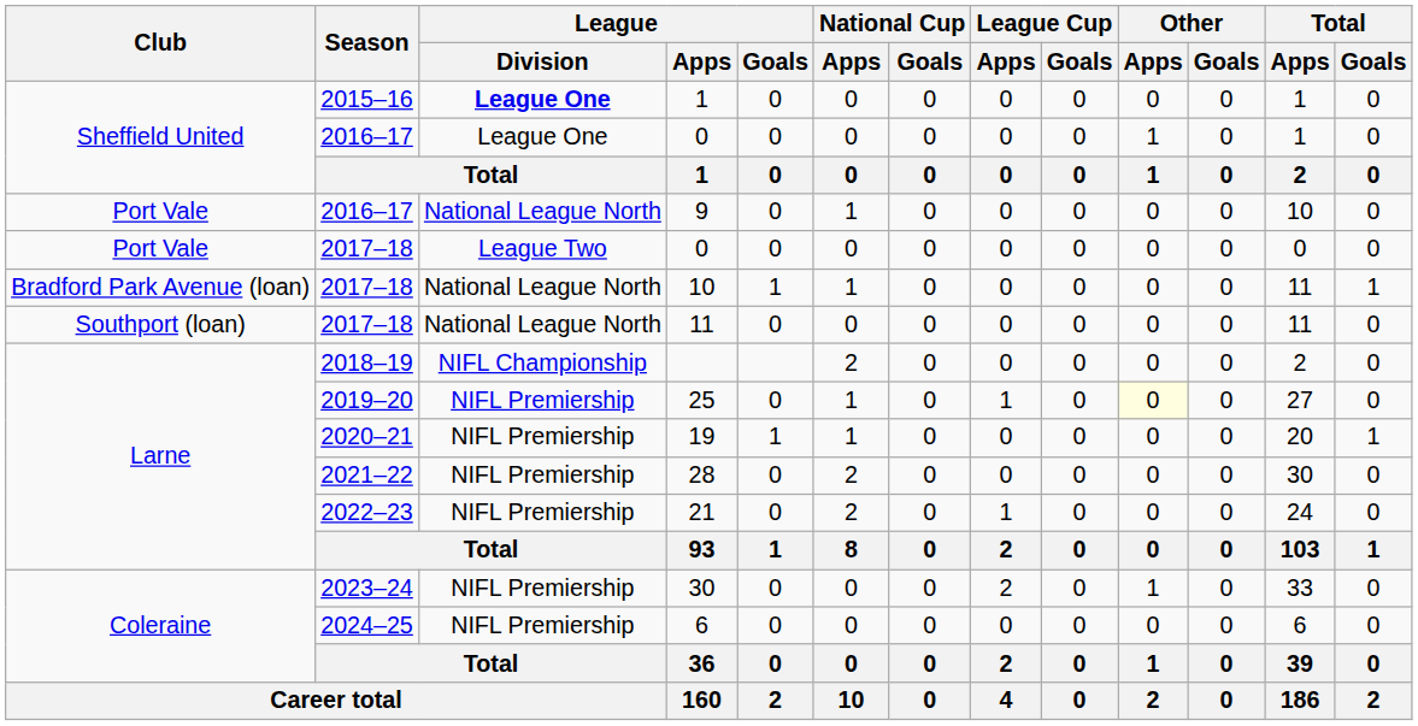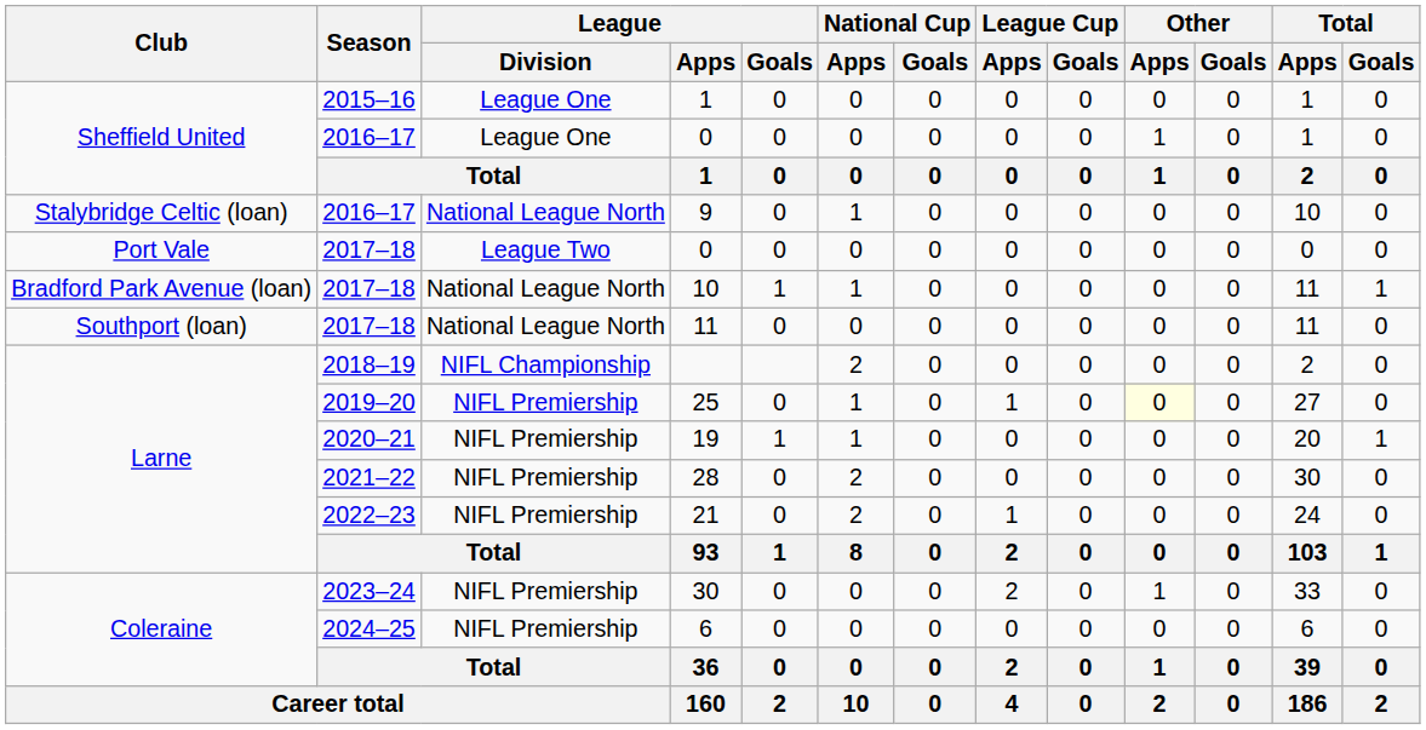2015–16 / 1 | League / Division: bold -> normal
9 | Club: Port Vale -> Stalybridge Celtic (loan)
